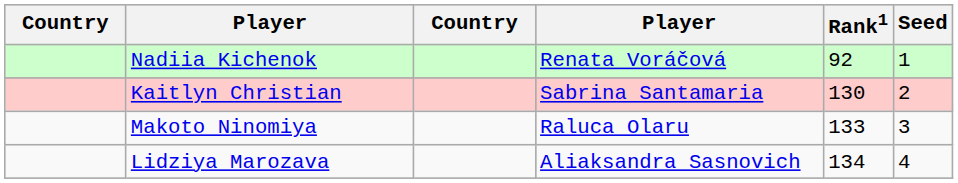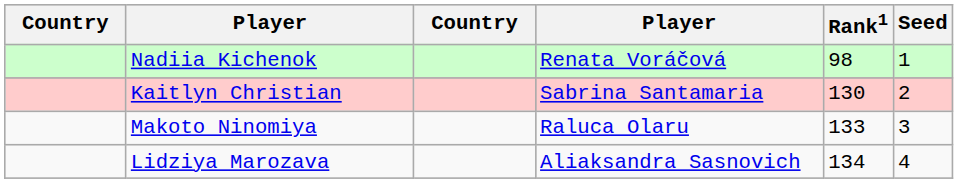Nadiia Kichenok | Rank1: 92 -> 98
